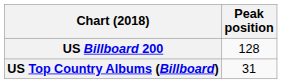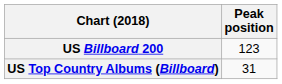US Billboard 200 | Peak position: 128 -> 123
